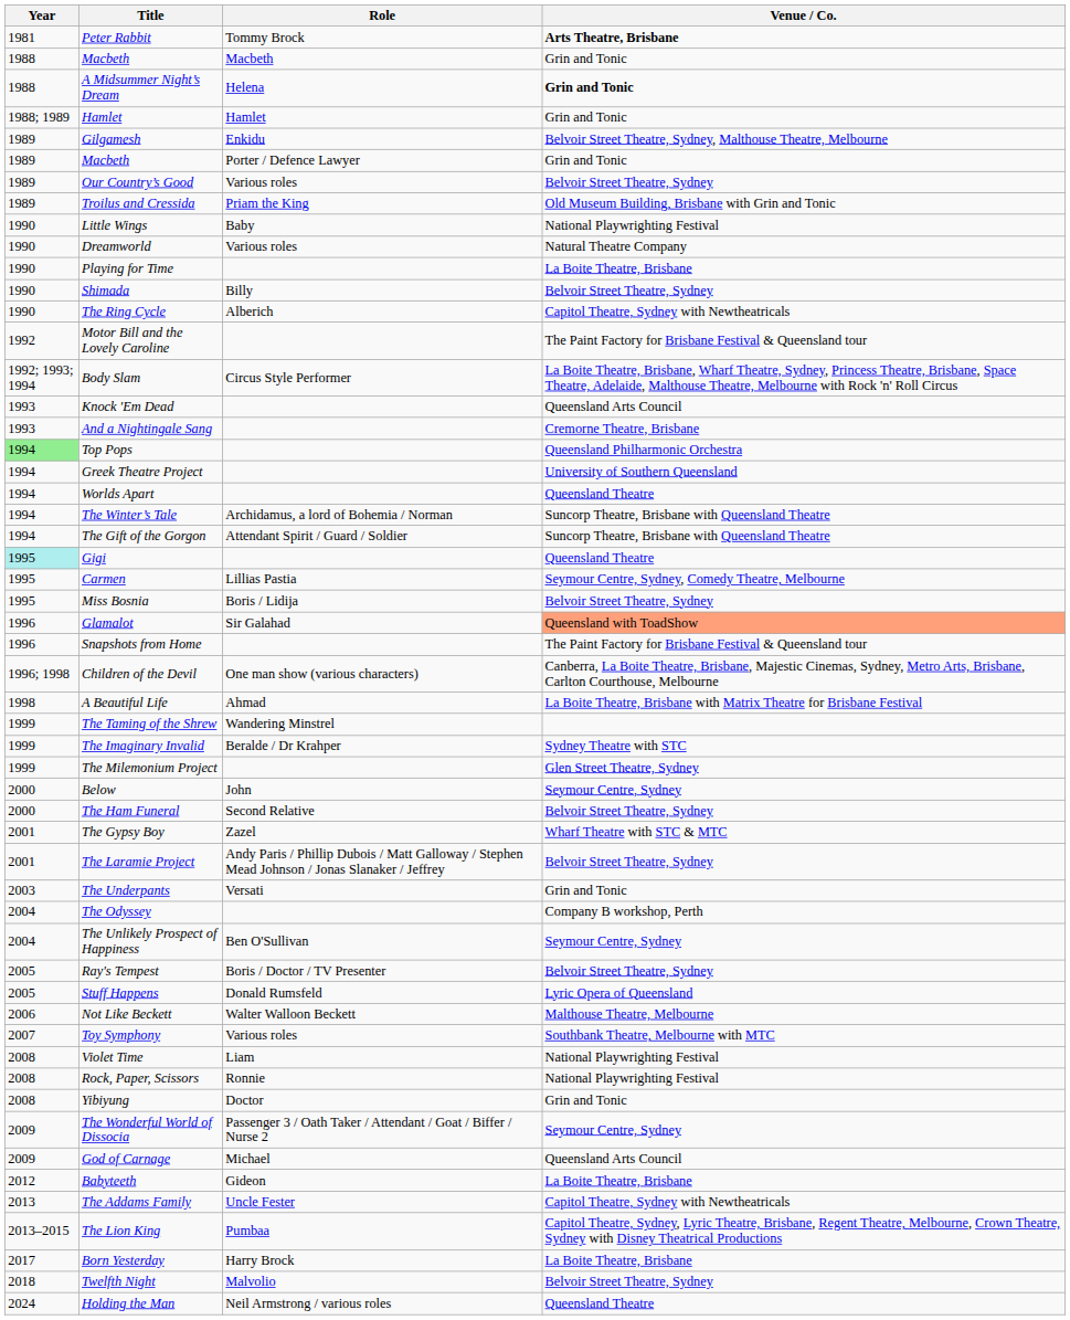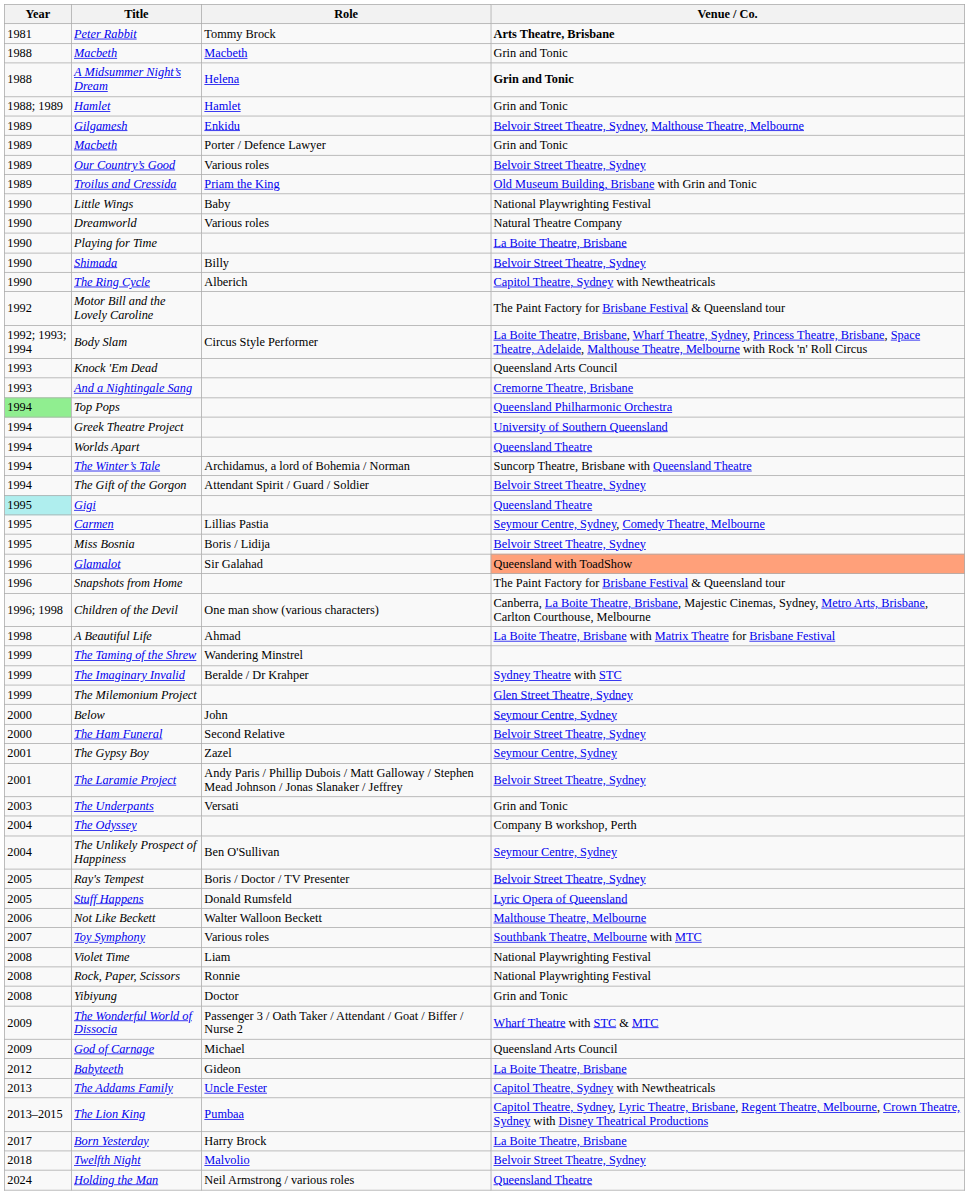The Gift of the Gorgon | Venue / Co.: Suncorp Theatre, Brisbane with Queensland Theatre -> Belvoir Street Theatre, Sydney
The Gypsy Boy | Venue / Co.: Wharf Theatre with STC & MTC -> Seymour Centre, Sydney
The Wonderful World of Dissocia | Venue / Co.: Seymour Centre, Sydney -> Wharf Theatre with STC & MTC
